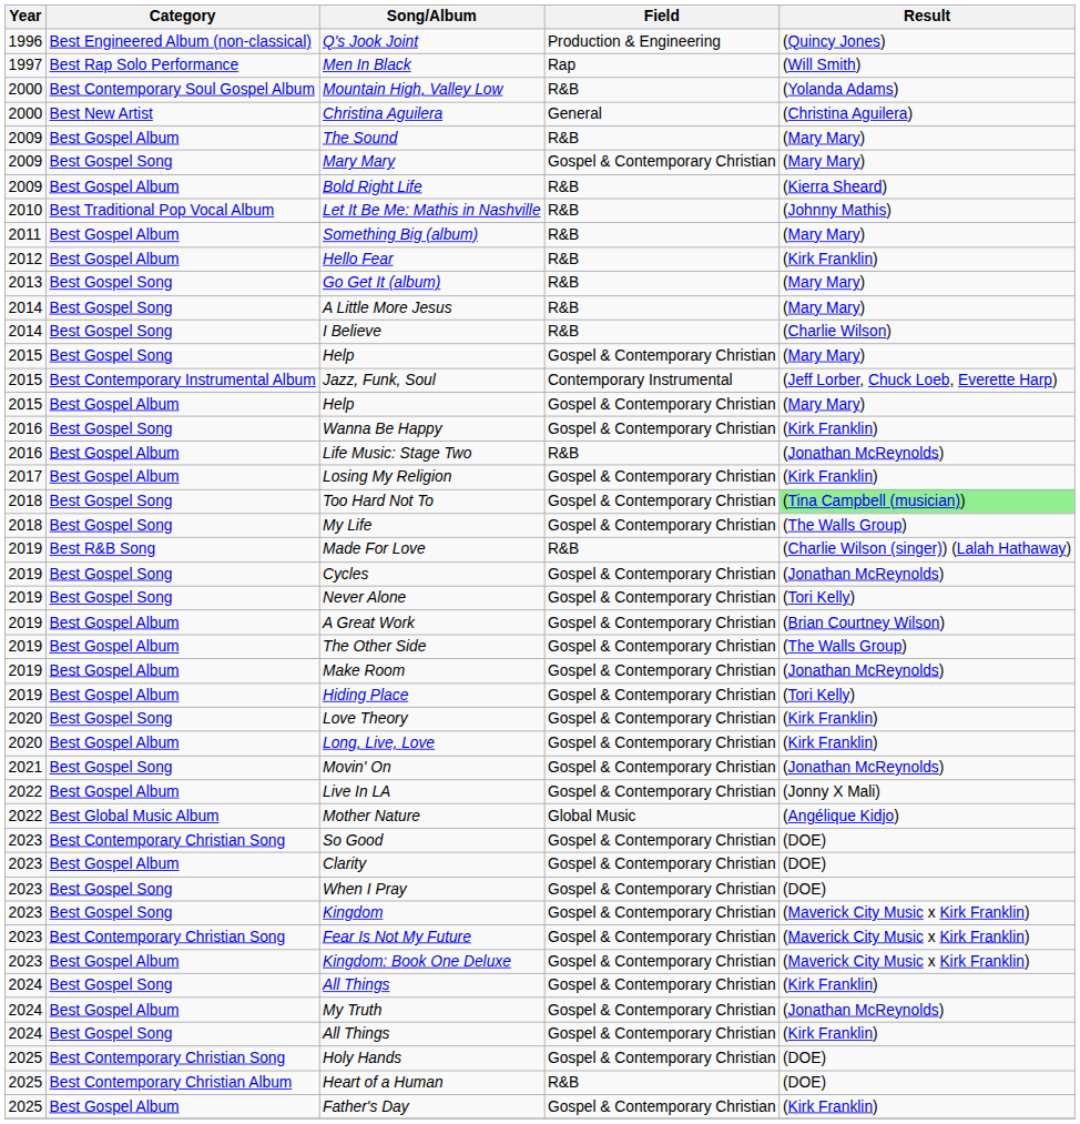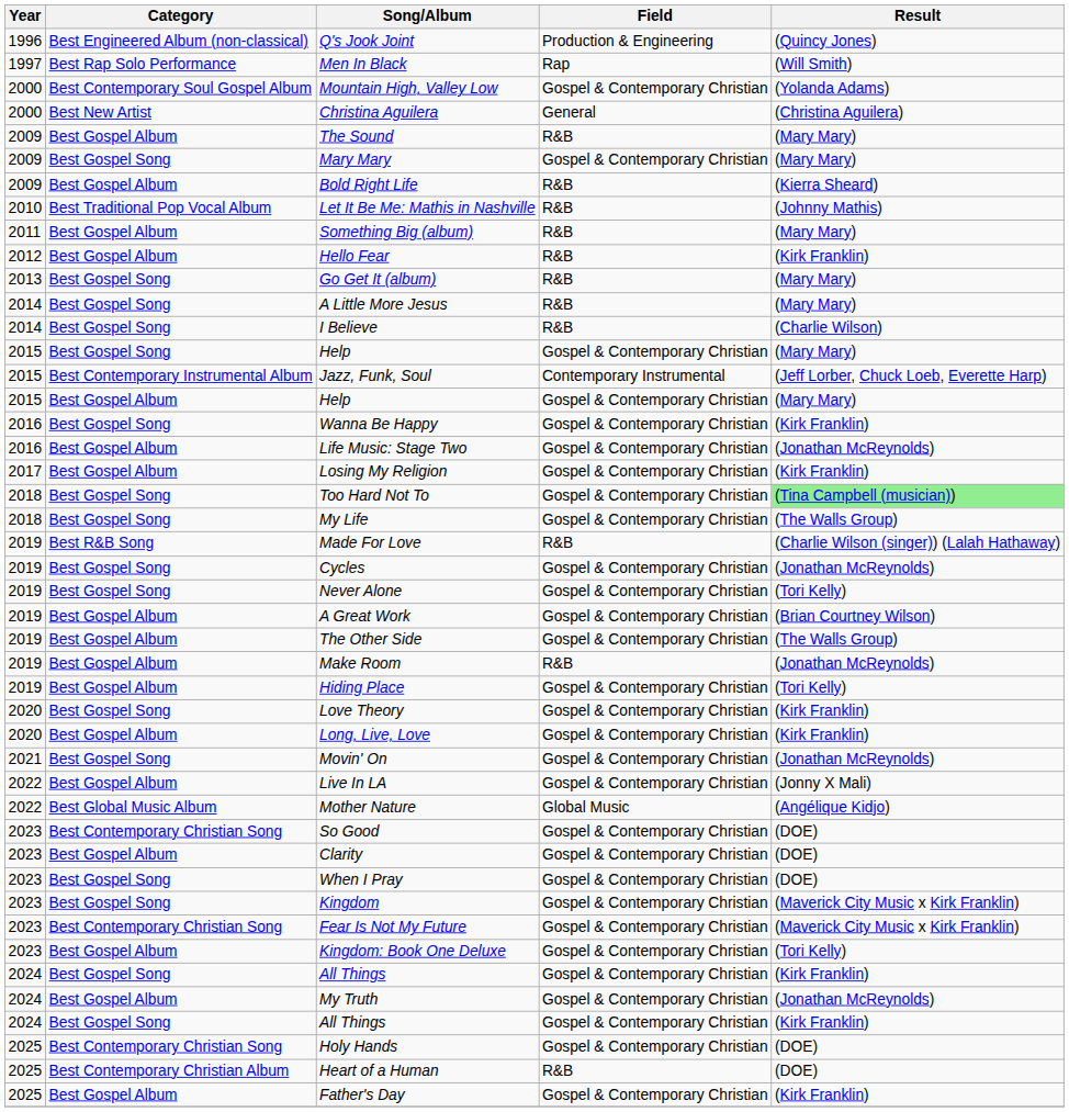Mountain High, Valley Low | Field: R&B -> Gospel & Contemporary Christian
Life Music: Stage Two | Field: R&B -> Gospel & Contemporary Christian
Make Room | Field: Gospel & Contemporary Christian -> R&B
Kingdom: Book One Deluxe | Result: (Maverick City Music x Kirk Franklin) -> (Tori Kelly)
